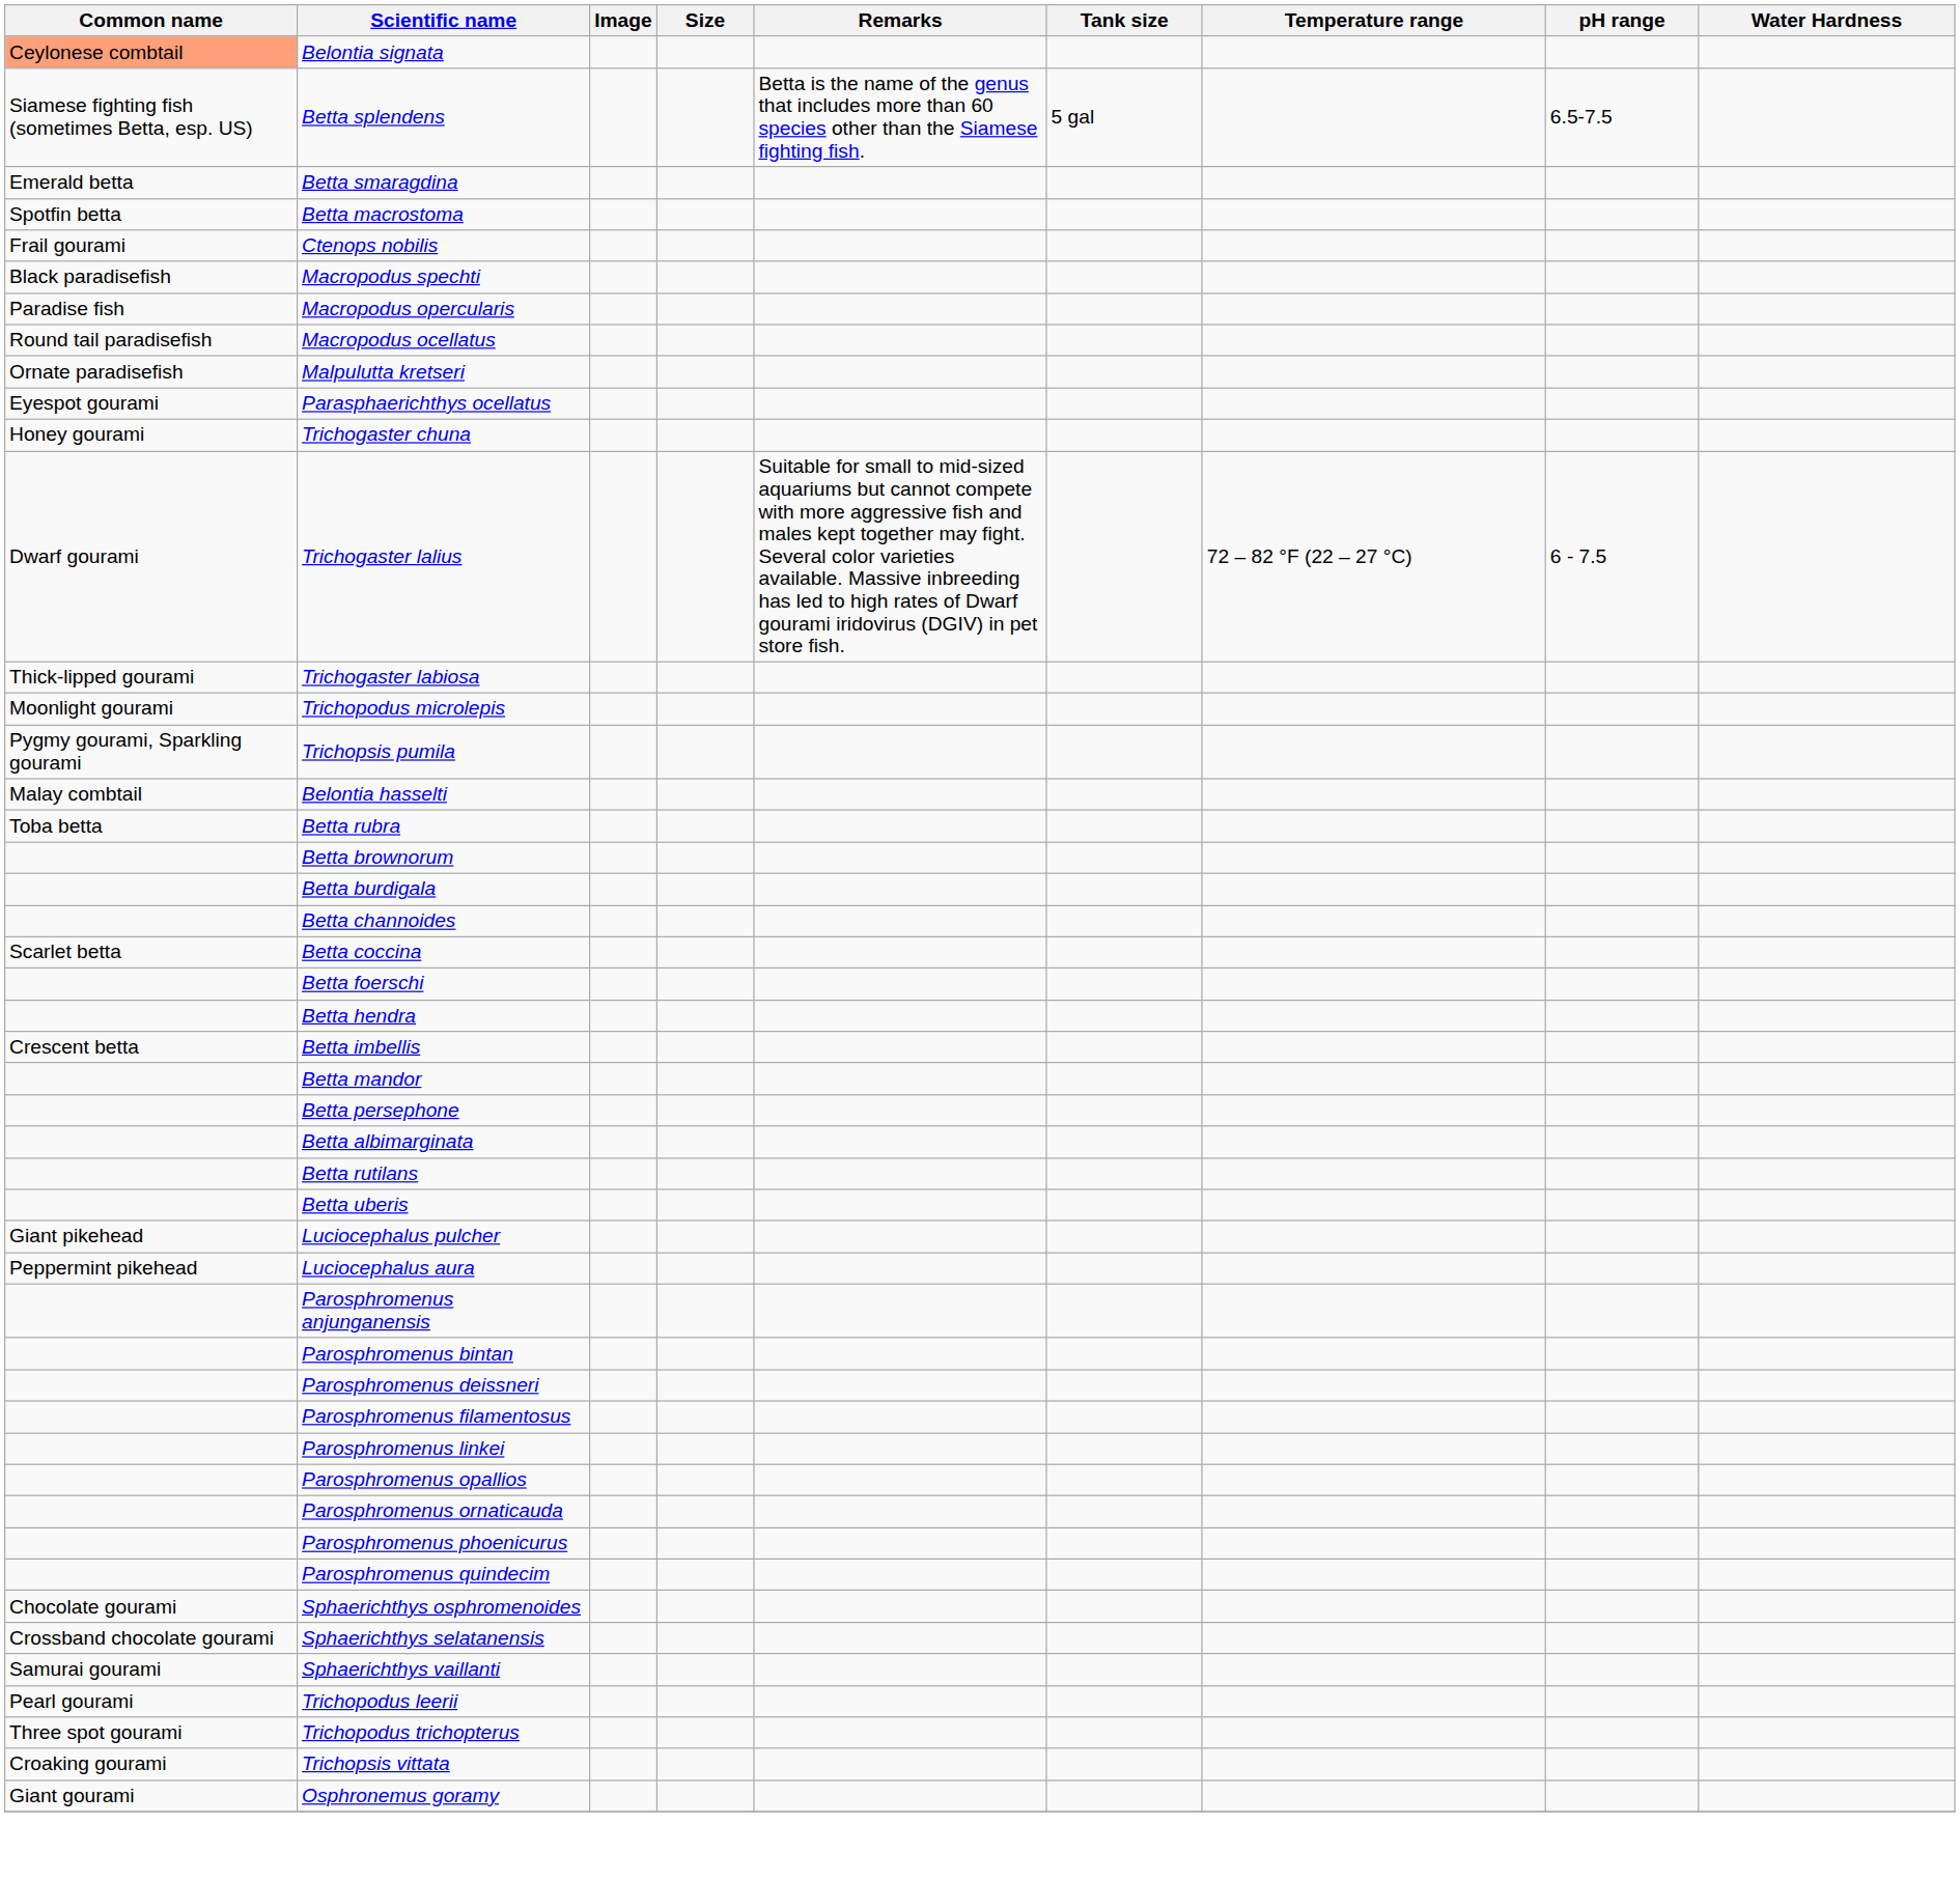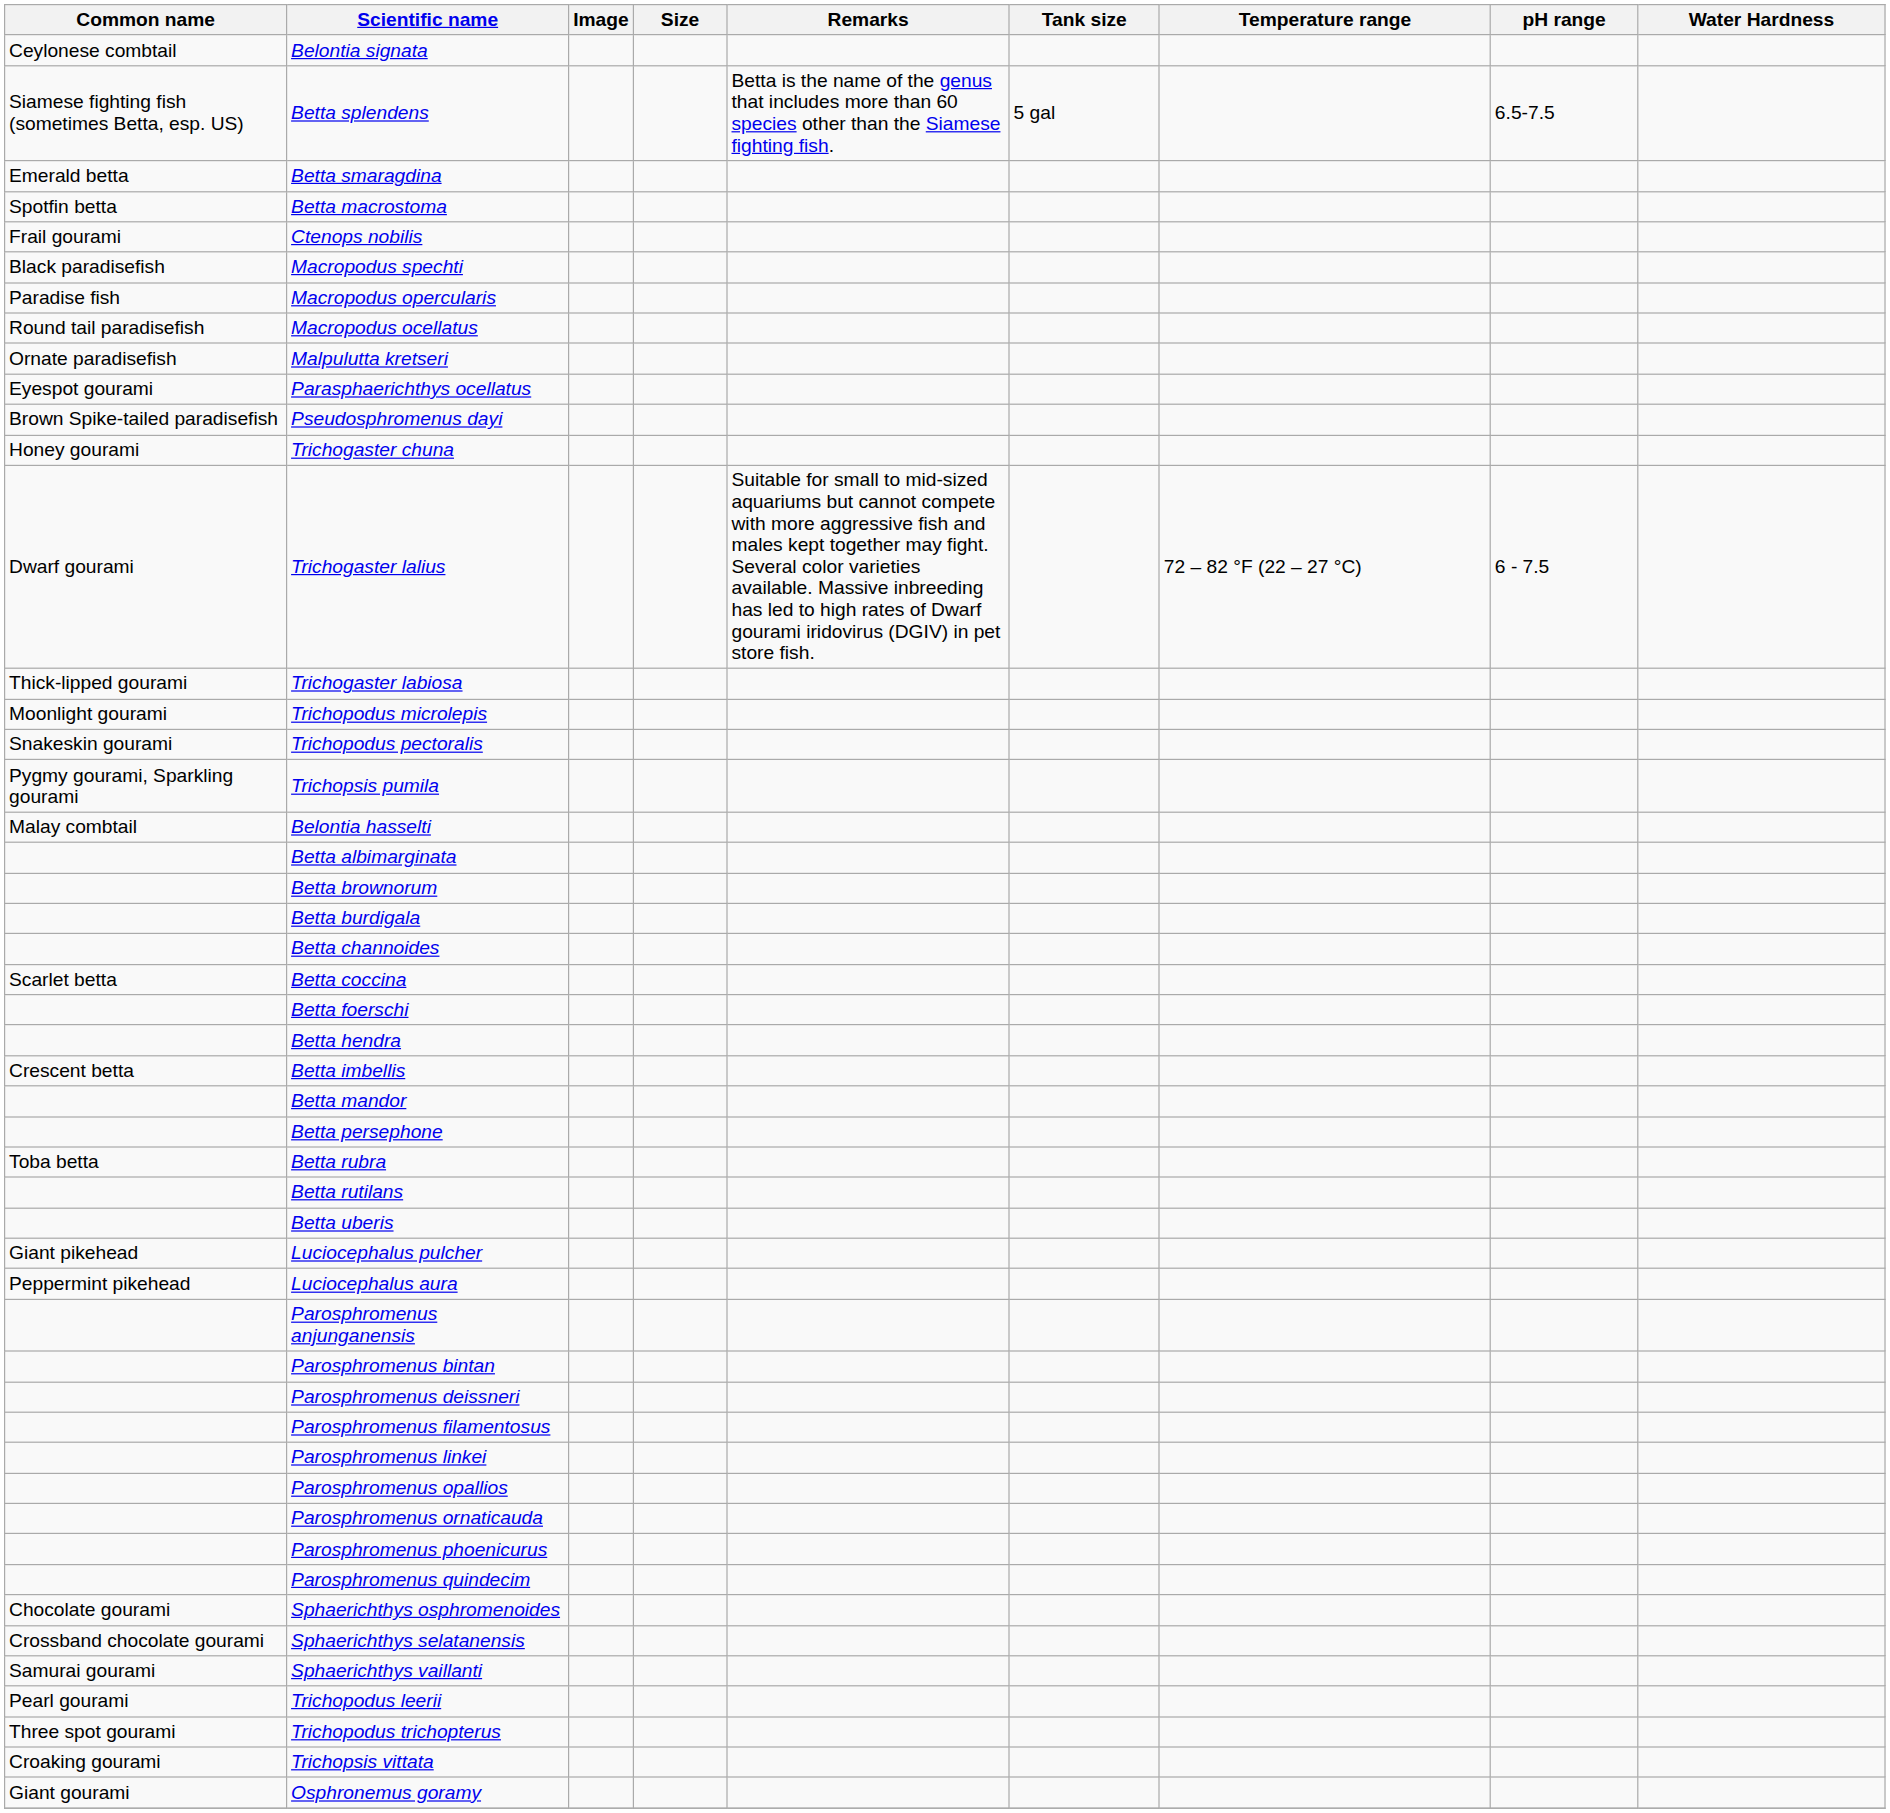Belontia signata | Common name: lightsalmon background -> no background
+ row: Brown Spike-tailed paradisefish | Pseudosphromenus dayi
+ row: Snakeskin gourami | Trichopodus pectoralis
rows swapped: Betta albimarginata <-> Betta rubra
